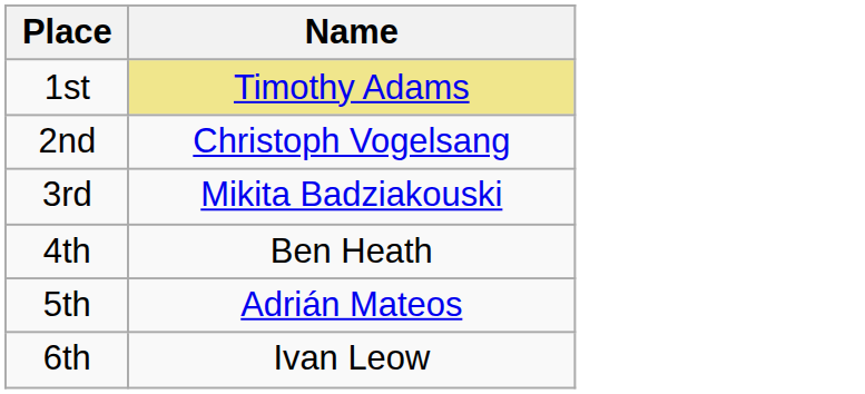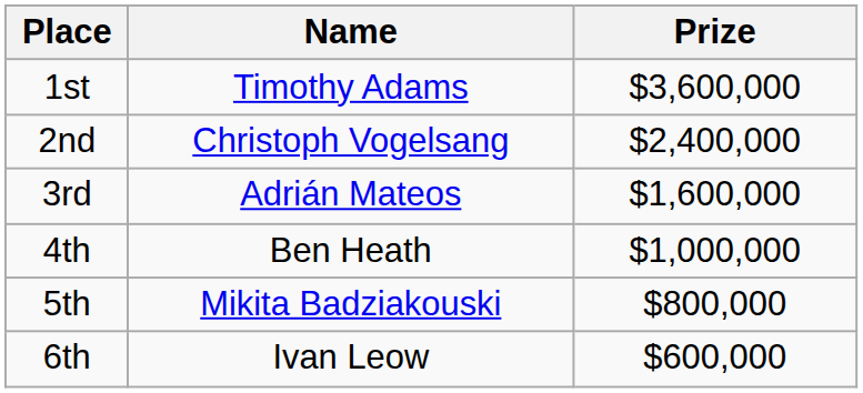+ column: Prize | $3,600,000 | $2,400,000 | $1,600,000 | $1,000,000 | $800,000 | $600,000
1st | Name: khaki background -> no background
3rd | Name: Mikita Badziakouski -> Adrián Mateos
5th | Name: Adrián Mateos -> Mikita Badziakouski
